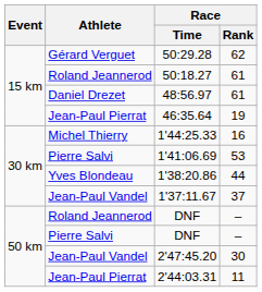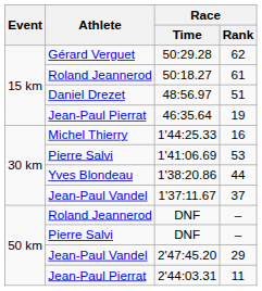48:56.97 | Race / Rank: 61 -> 51
2'47:45.20 | Race / Rank: 30 -> 29
